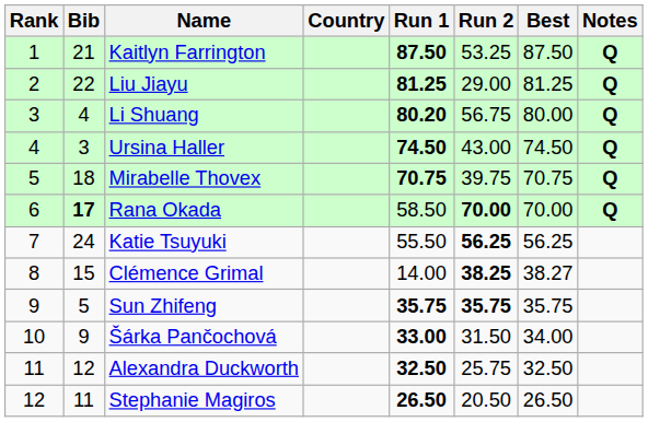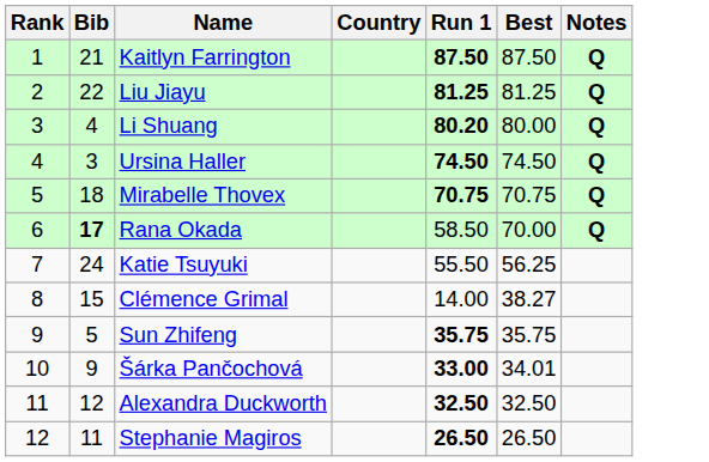- column: Run 2 | 53.25 | 29.00 | 56.75 | 43.00 | 39.75 | 70.00 | 56.25 | 38.25 | 35.75 | 31.50 | 25.75 | 20.50
Šárka Pančochová | Best: 34.00 -> 34.01
